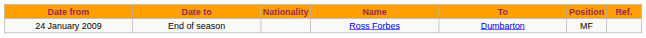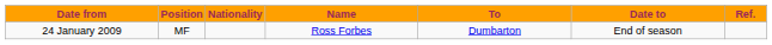columns swapped: Position <-> Date to
